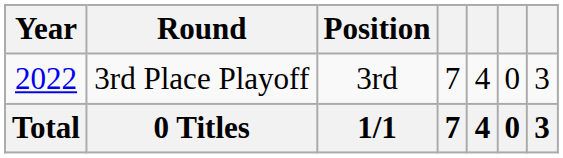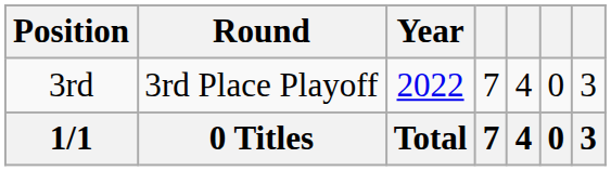columns swapped: Year <-> Position
